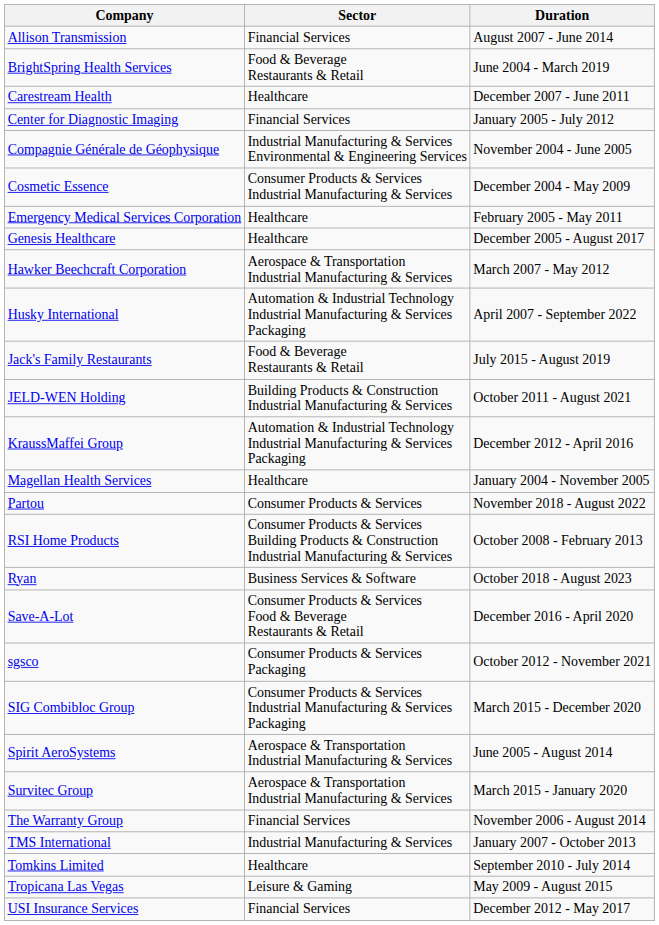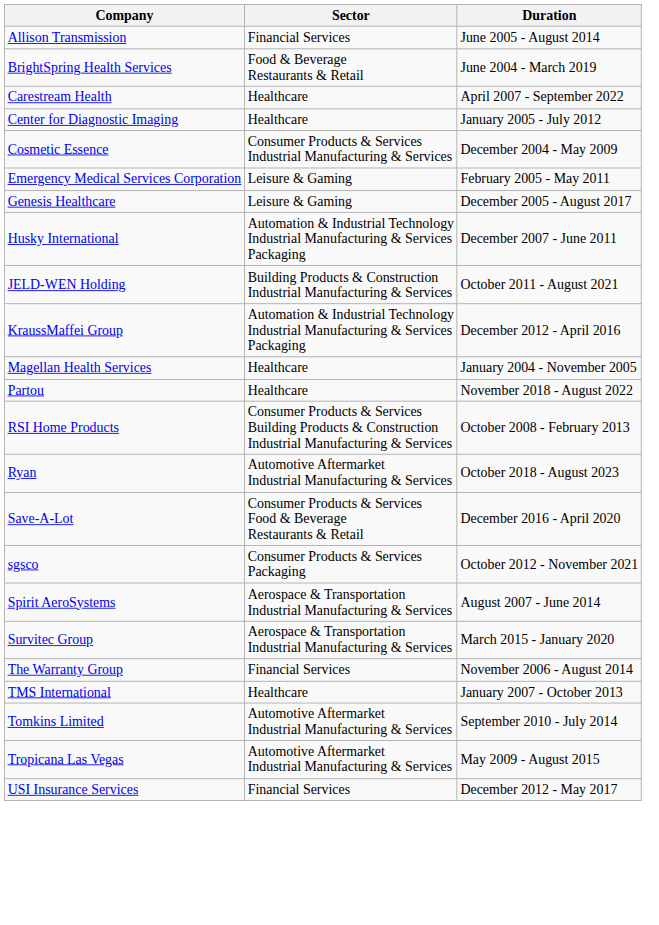Allison Transmission | Duration: August 2007 - June 2014 -> June 2005 - August 2014
Carestream Health | Duration: December 2007 - June 2011 -> April 2007 - September 2022
Center for Diagnostic Imaging | Sector: Financial Services -> Healthcare
- row: Compagnie Générale de Géophysique | Industrial Manufacturing & Services Environmental & Engineering Services | November 2004 - June 2005
Emergency Medical Services Corporation | Sector: Healthcare -> Leisure & Gaming
Genesis Healthcare | Sector: Healthcare -> Leisure & Gaming
- row: Hawker Beechcraft Corporation | Aerospace & Transportation Industrial Manufacturing & Services | March 2007 - May 2012
Husky International | Duration: April 2007 - September 2022 -> December 2007 - June 2011
- row: Jack's Family Restaurants | Food & Beverage Restaurants & Retail | July 2015 - August 2019
Partou | Sector: Consumer Products & Services -> Healthcare
Ryan | Sector: Business Services & Software -> Automotive Aftermarket Industrial Manufacturing & Services
- row: SIG Combibloc Group | Consumer Products & Services Industrial Manufacturing & Services Packaging | March 2015 - December 2020
Spirit AeroSystems | Duration: June 2005 - August 2014 -> August 2007 - June 2014
TMS International | Sector: Industrial Manufacturing & Services -> Healthcare
Tomkins Limited | Sector: Healthcare -> Automotive Aftermarket Industrial Manufacturing & Services
Tropicana Las Vegas | Sector: Leisure & Gaming -> Automotive Aftermarket Industrial Manufacturing & Services
